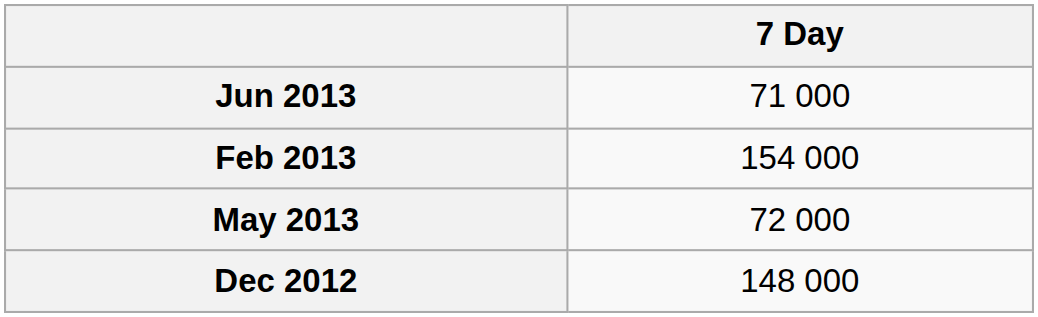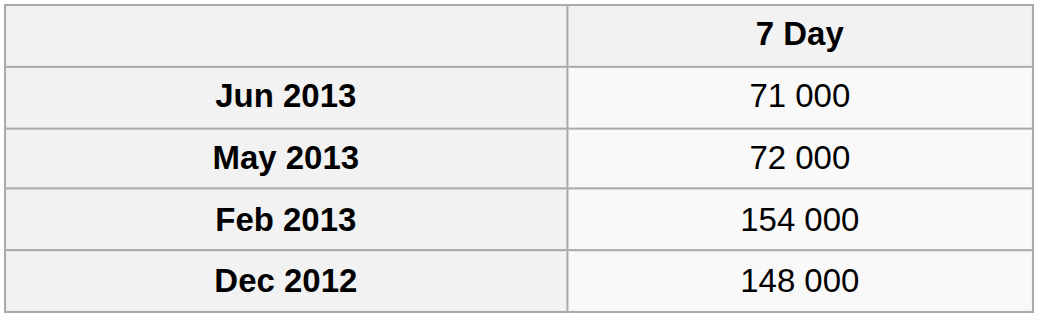rows swapped: May 2013 <-> Feb 2013
